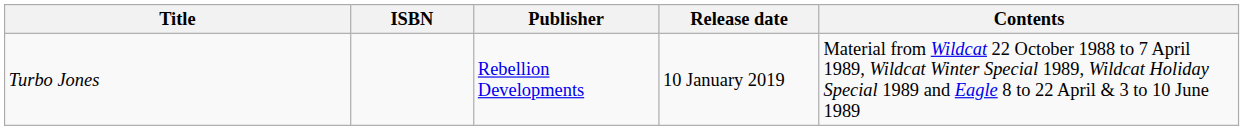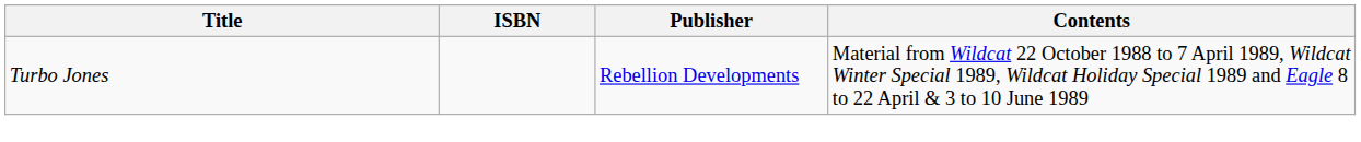- column: Release date | 10 January 2019
